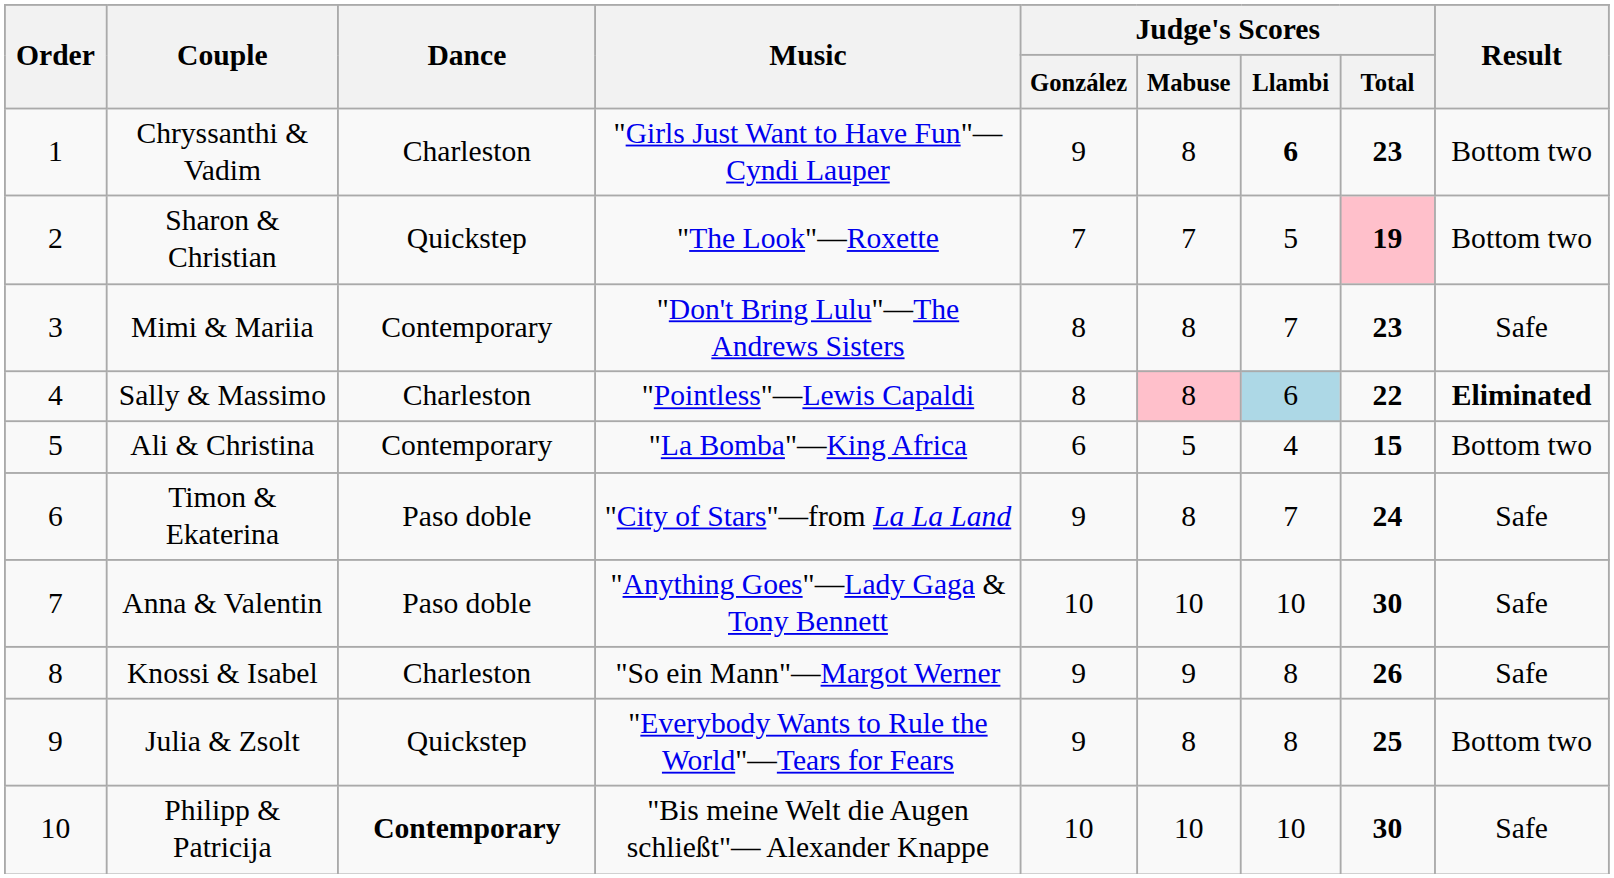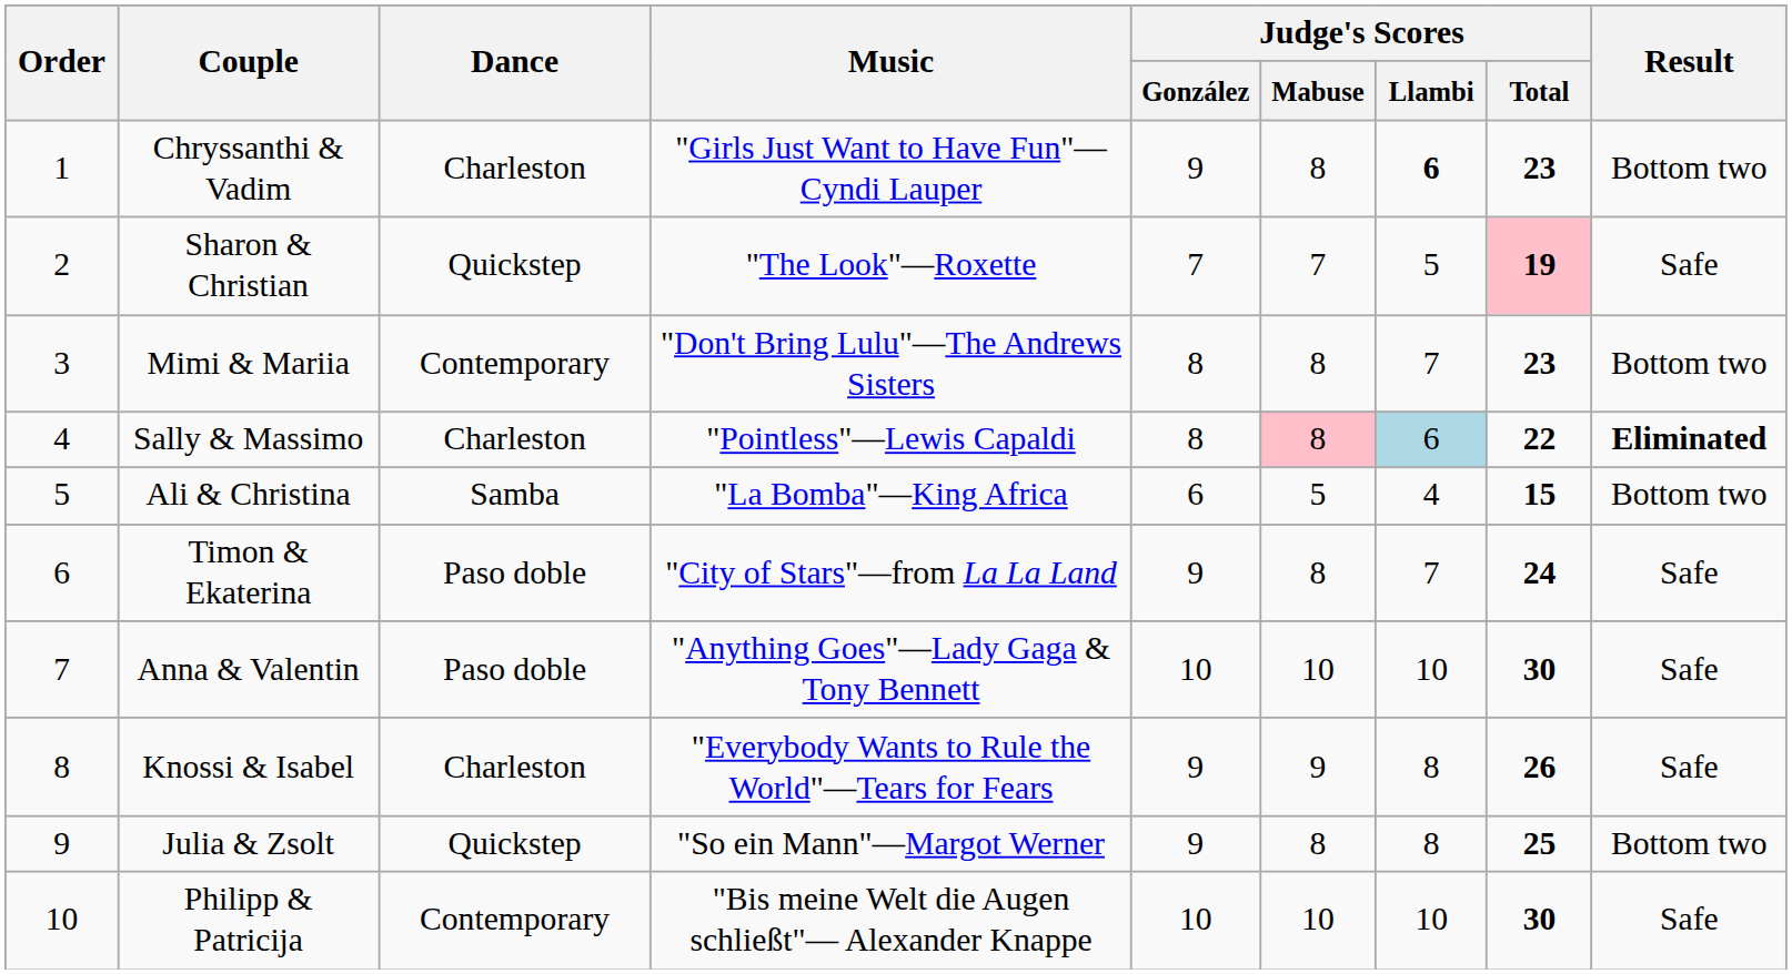Sharon & Christian | Result: Bottom two -> Safe
Mimi & Mariia | Result: Safe -> Bottom two
Ali & Christina | Dance: Contemporary -> Samba
Knossi & Isabel | Music: "So ein Mann"—Margot Werner -> "Everybody Wants to Rule the World"—Tears for Fears
Julia & Zsolt | Music: "Everybody Wants to Rule the World"—Tears for Fears -> "So ein Mann"—Margot Werner
Philipp & Patricija | Dance: bold -> normal
